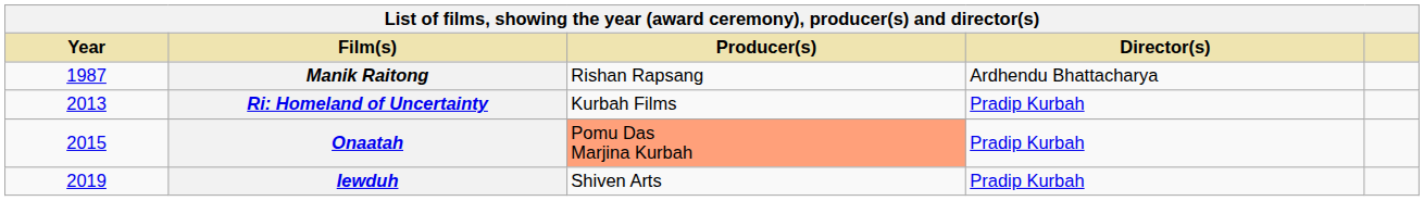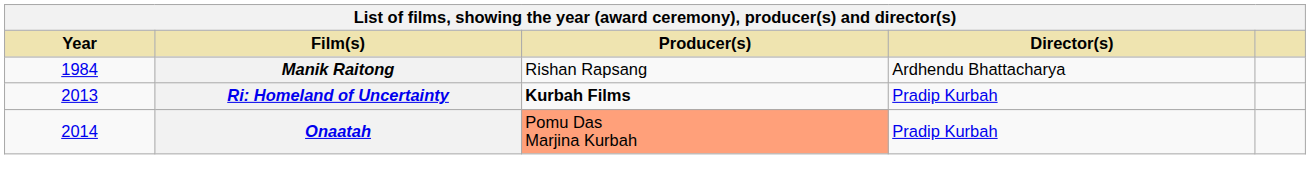Manik Raitong | Year: 1987 -> 1984
Ri: Homeland of Uncertainty | Producer(s): normal -> bold
Onaatah | Year: 2015 -> 2014
- row: 2019 | Iewduh | Shiven Arts | Pradip Kurbah
